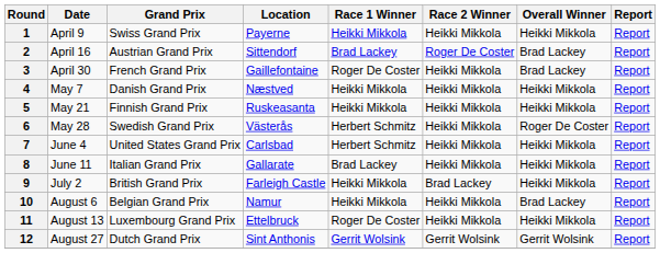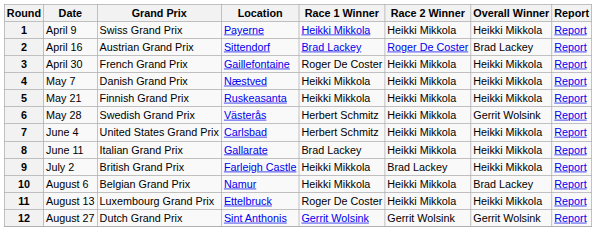3 | Overall Winner: Brad Lackey -> Heikki Mikkola
6 | Overall Winner: Roger De Coster -> Gerrit Wolsink
